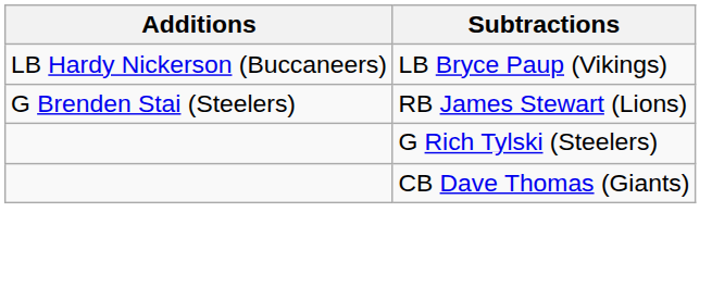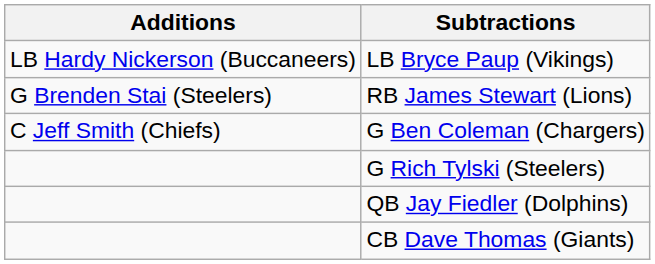+ row: C Jeff Smith (Chiefs) | G Ben Coleman (Chargers)
+ row: QB Jay Fiedler (Dolphins)
